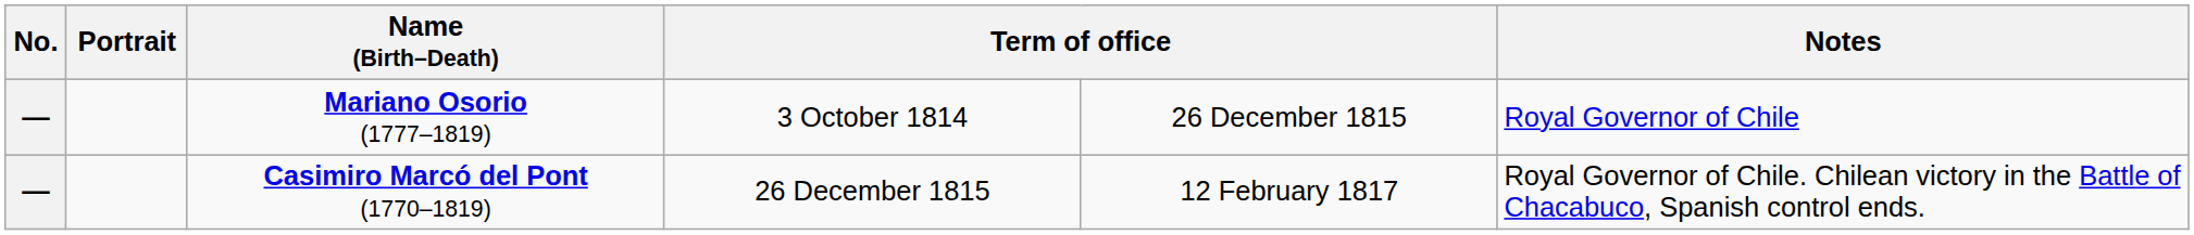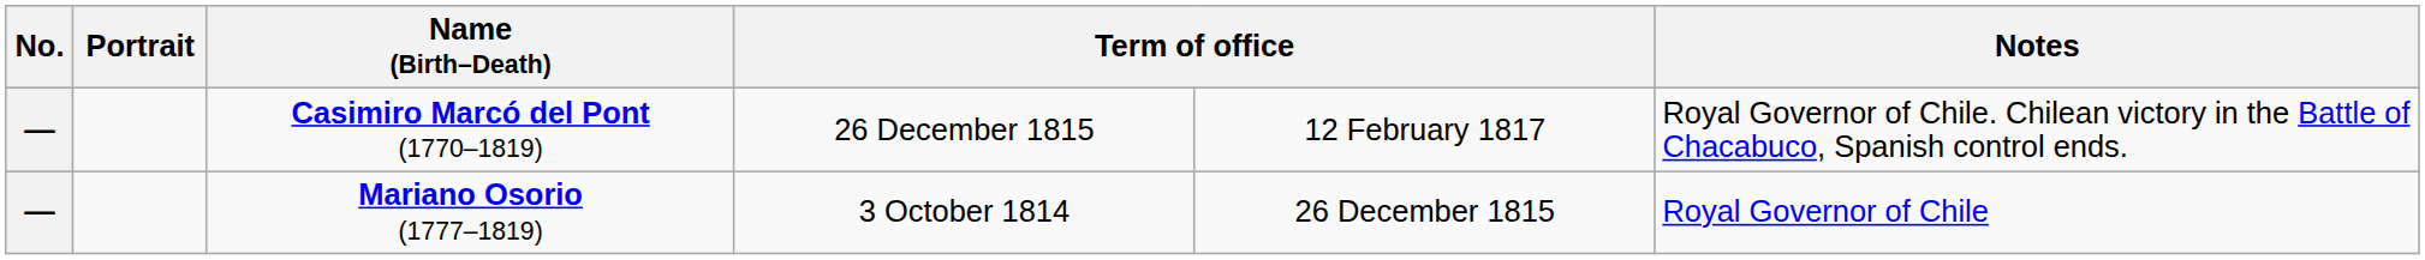rows swapped: Mariano Osorio (1777–1819) <-> Casimiro Marcó del Pont (1770–1819)
